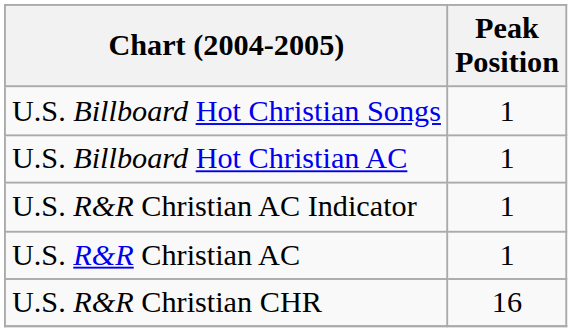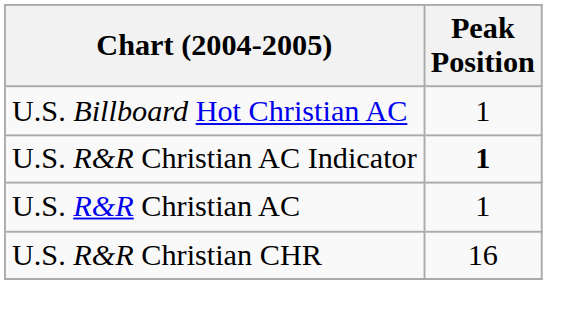- row: U.S. Billboard Hot Christian Songs | 1
U.S. R&R Christian AC Indicator | Peak Position: normal -> bold
